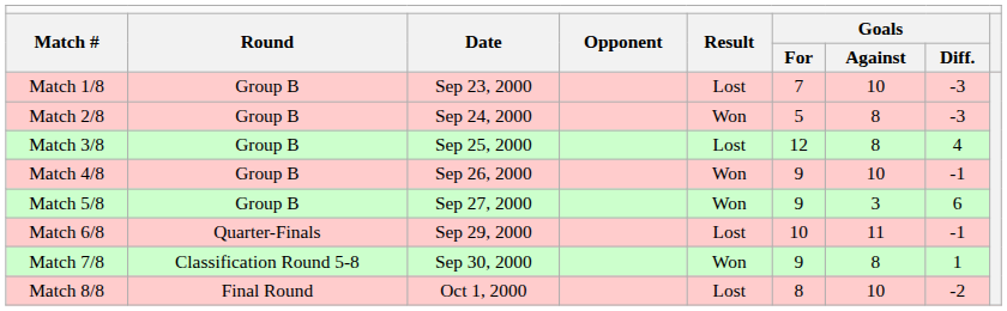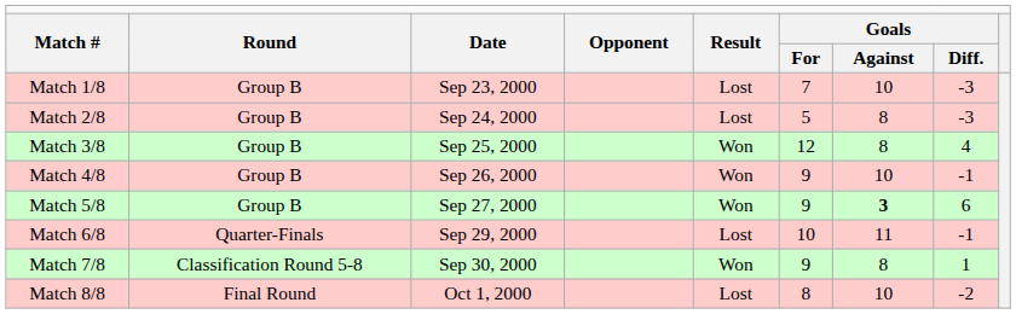Match 2/8 | column 5: Won -> Lost
Match 3/8 | column 5: Lost -> Won
Match 5/8 | column 7: normal -> bold
